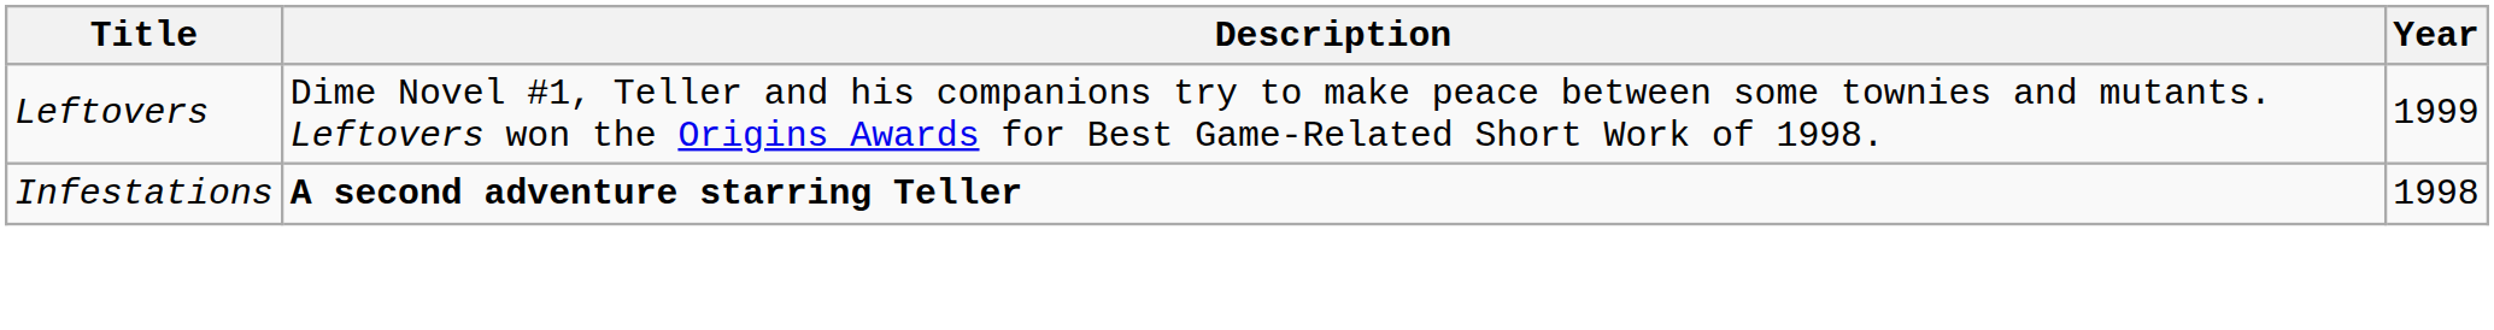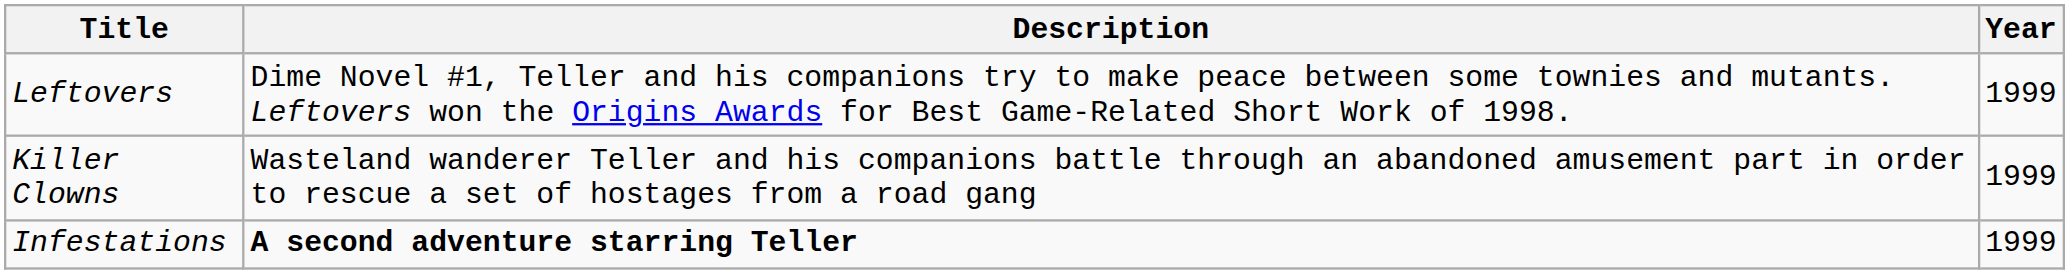+ row: Killer Clowns | Wasteland wanderer Teller and his companions battle through an abandoned amusement part in order to rescue a set of hostages from a road gang | 1999
Infestations | Year: 1998 -> 1999
